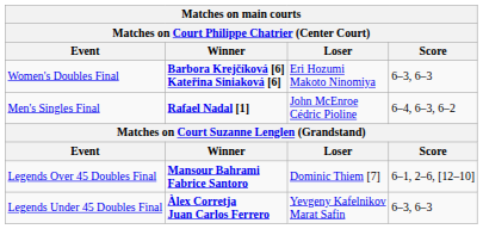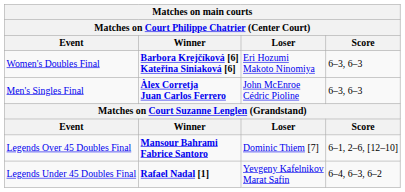Men's Singles Final | Winner: Rafael Nadal [1] -> Àlex Corretja Juan Carlos Ferrero
Men's Singles Final | Score: 6–4, 6–3, 6–2 -> 6–3, 6–3
Legends Under 45 Doubles Final | Winner: Àlex Corretja Juan Carlos Ferrero -> Rafael Nadal [1]
Legends Under 45 Doubles Final | Score: 6–3, 6–3 -> 6–4, 6–3, 6–2
